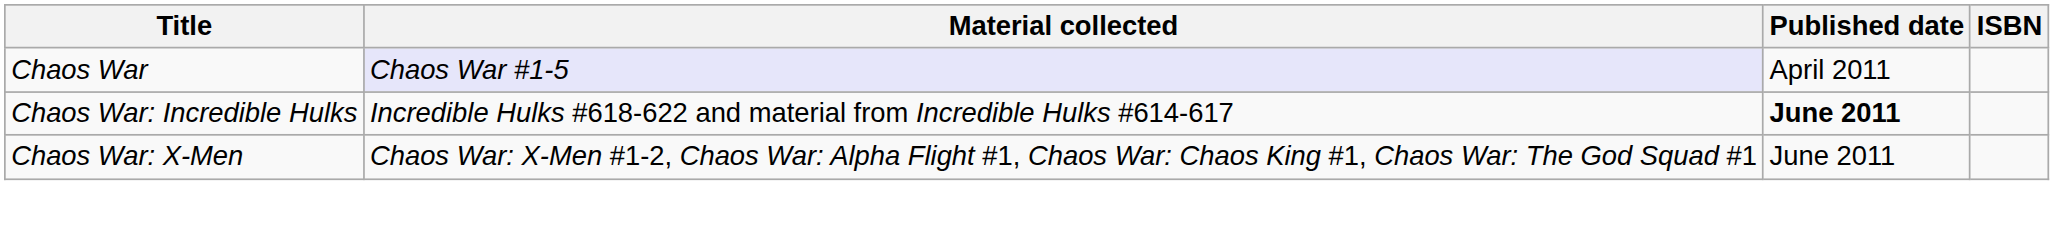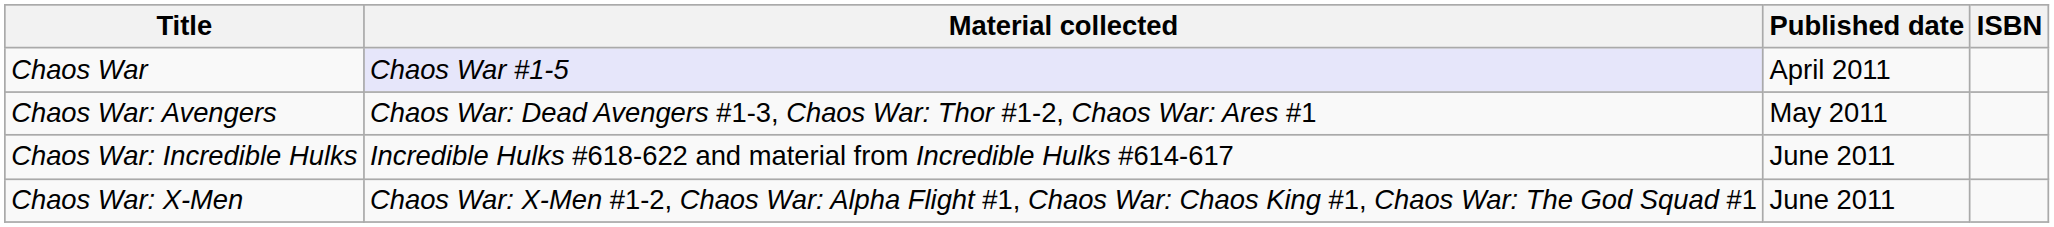+ row: Chaos War: Avengers | Chaos War: Dead Avengers #1-3, Chaos War: Thor #1-2, Chaos War: Ares #1 | May 2011
Chaos War: Incredible Hulks | Published date: bold -> normal
